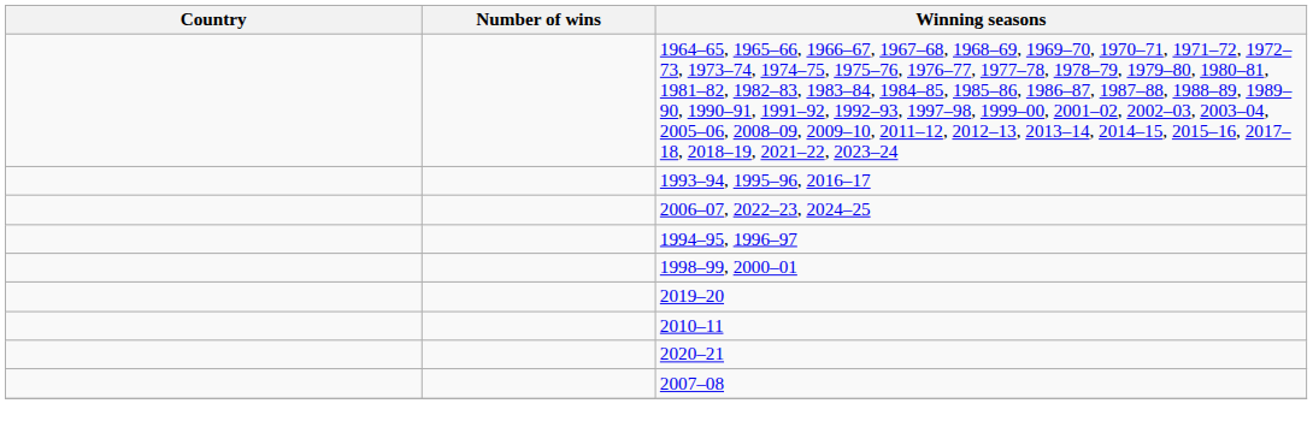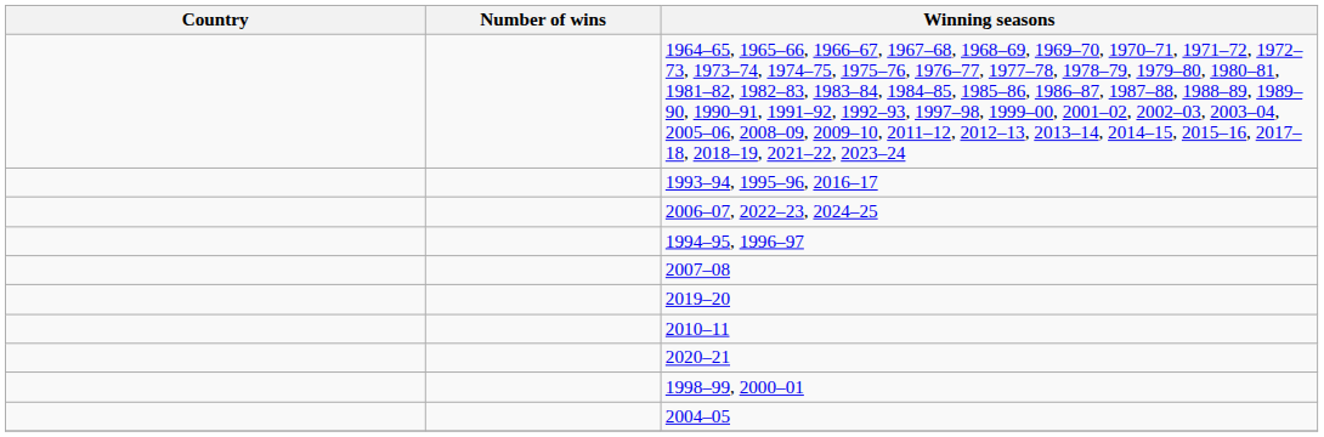rows swapped: 1998–99, 2000–01 <-> 2007–08
+ row: 2004–05
